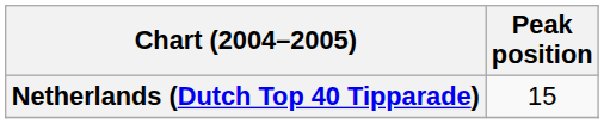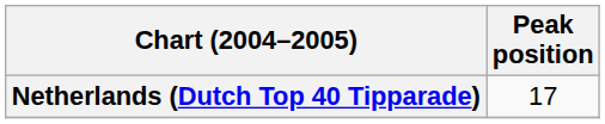Netherlands (Dutch Top 40 Tipparade) | Peak position: 15 -> 17
